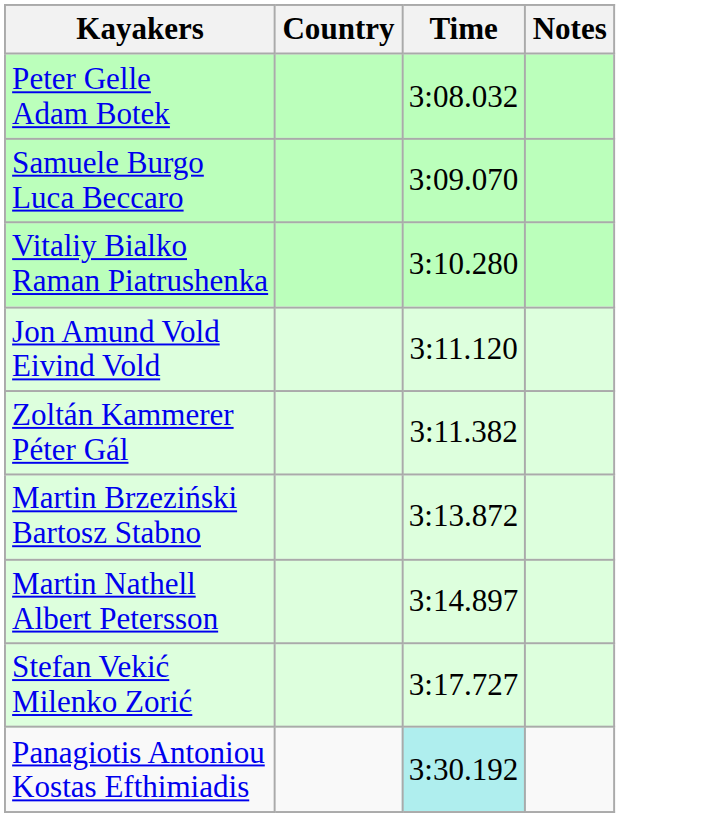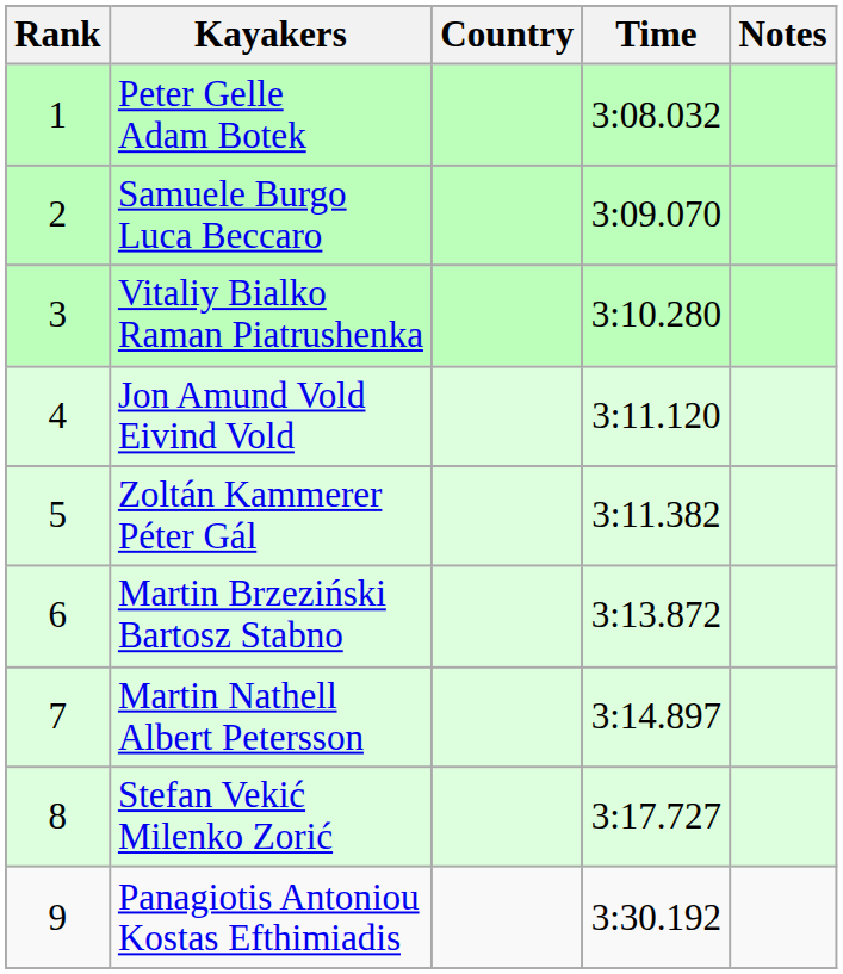+ column: Rank | 1 | 2 | 3 | 4 | 5 | 6 | 7 | 8 | 9
Panagiotis Antoniou Kostas Efthimiadis | Time: paleturquoise background -> no background
